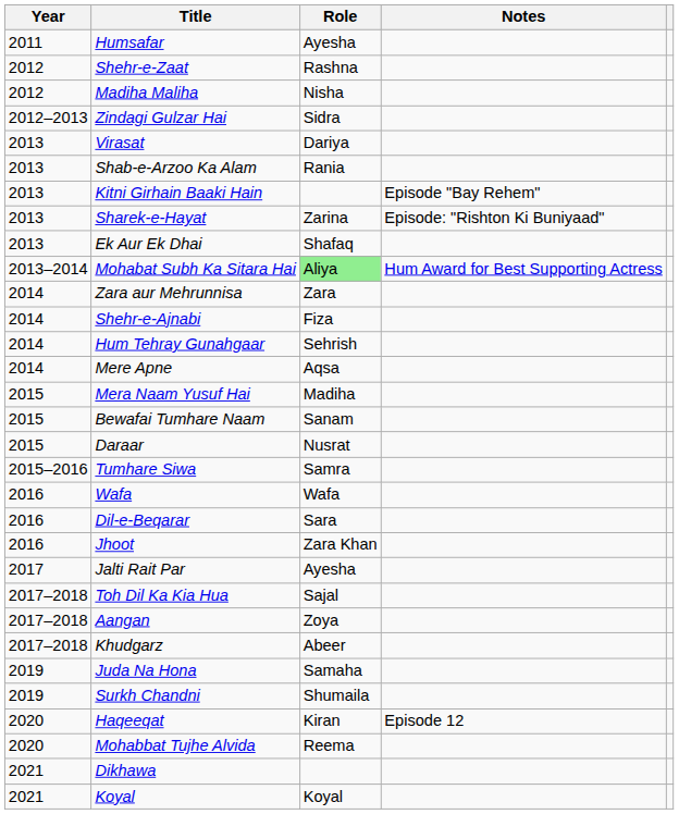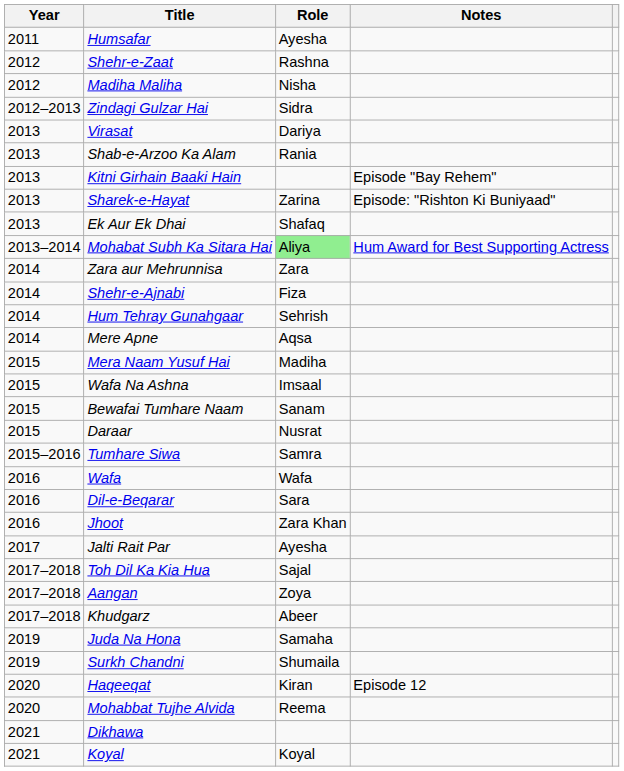+ row: 2015 | Wafa Na Ashna | Imsaal
